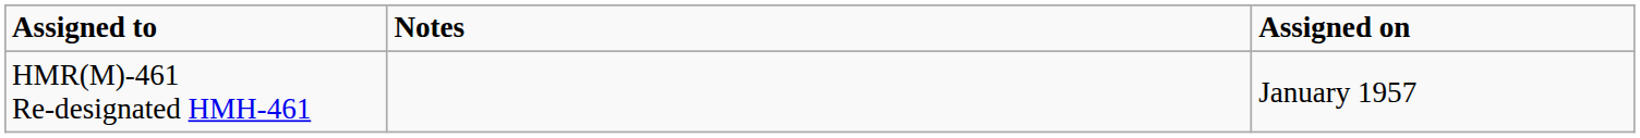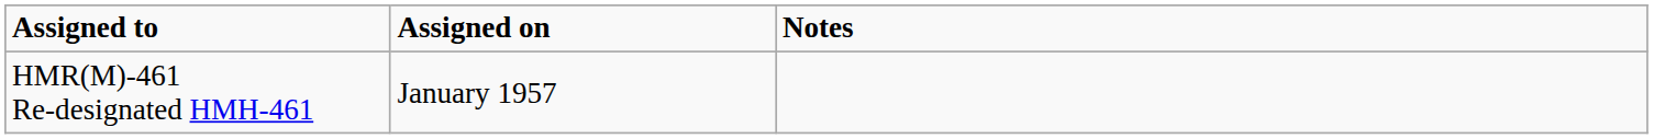columns swapped: Assigned on <-> Notes
